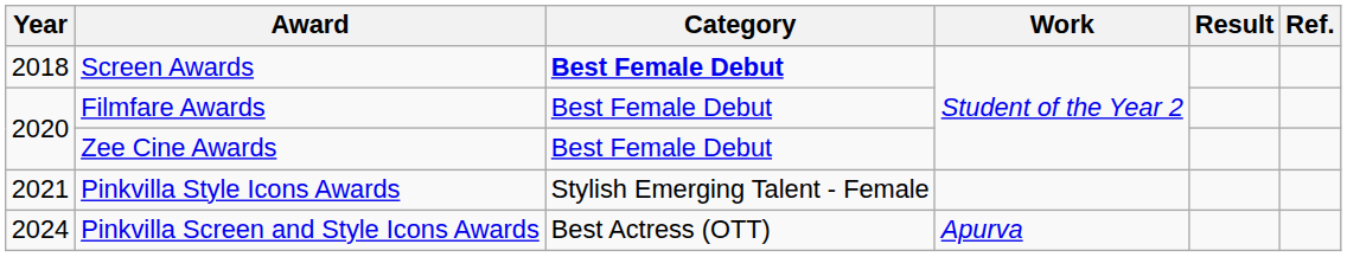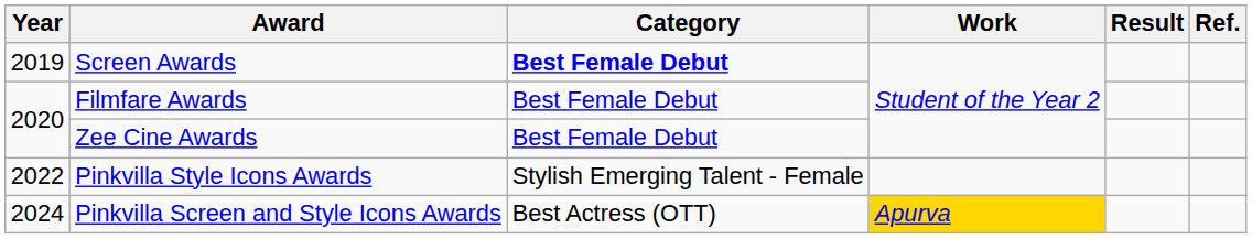Screen Awards | Year: 2018 -> 2019
Pinkvilla Style Icons Awards | Year: 2021 -> 2022
Pinkvilla Screen and Style Icons Awards | Work: no background -> gold background
